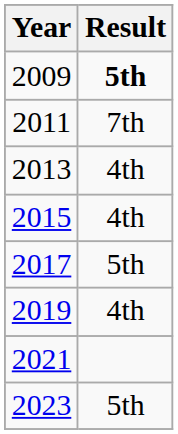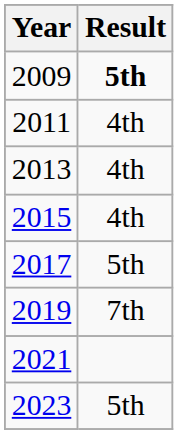2011 | Result: 7th -> 4th
2019 | Result: 4th -> 7th
